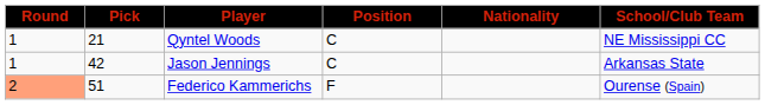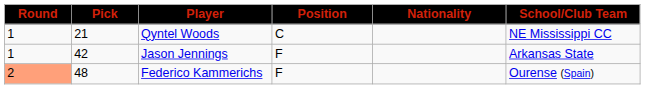Jason Jennings | Position: C -> F
Federico Kammerichs | Pick: 51 -> 48
